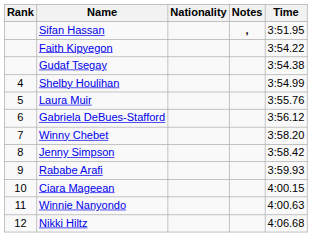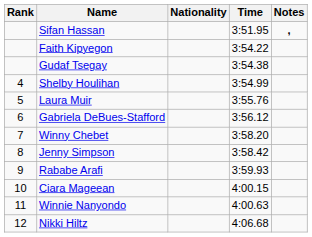columns swapped: Time <-> Notes
